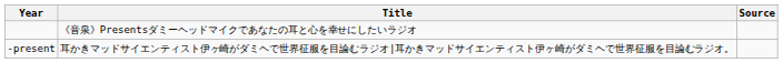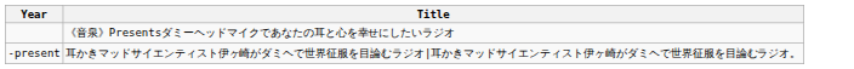- column: Source
